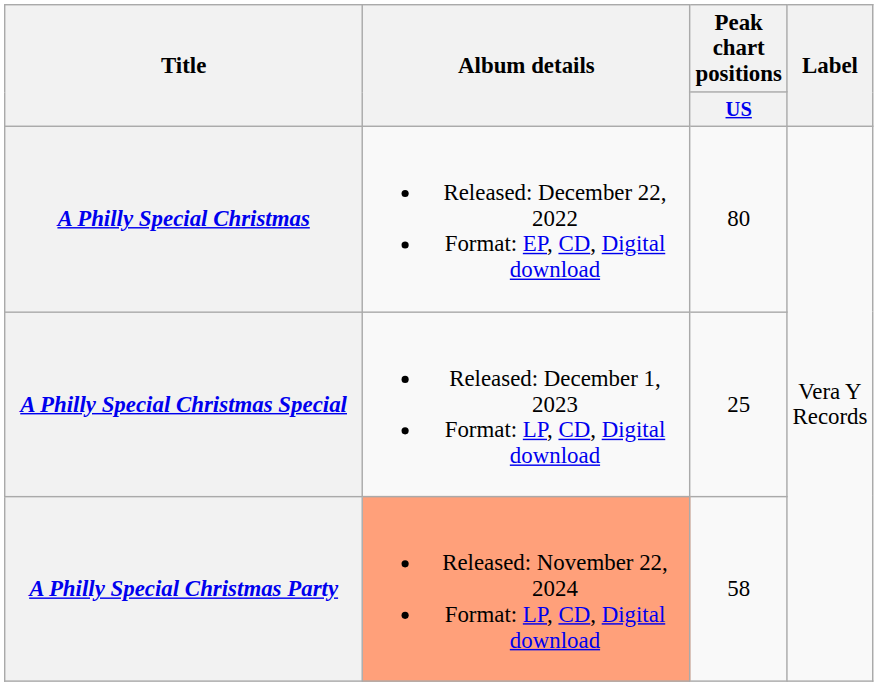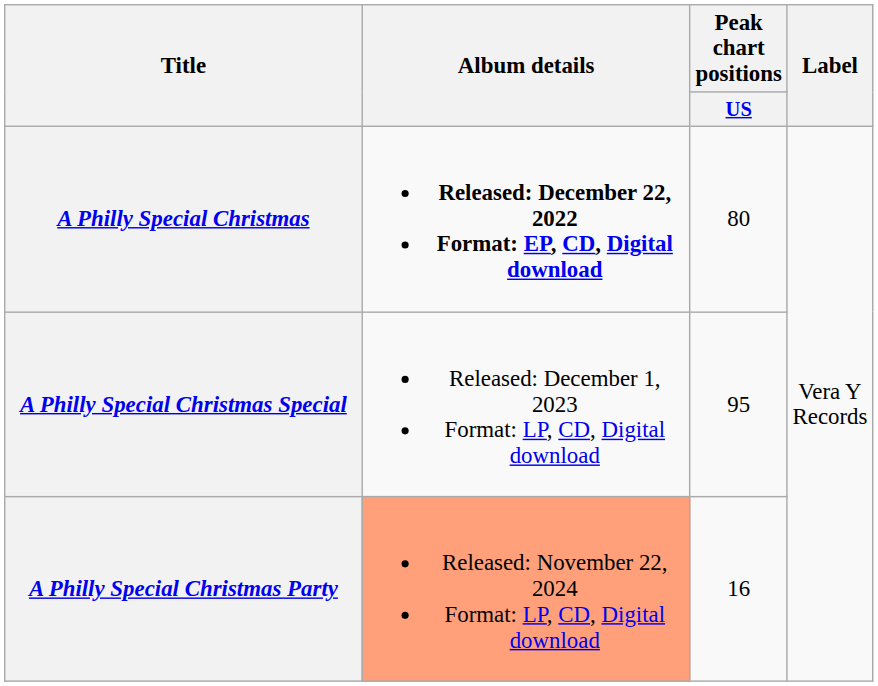A Philly Special Christmas | Album details: normal -> bold
A Philly Special Christmas Special | Peak chart positions / US: 25 -> 95
A Philly Special Christmas Party | Peak chart positions / US: 58 -> 16
